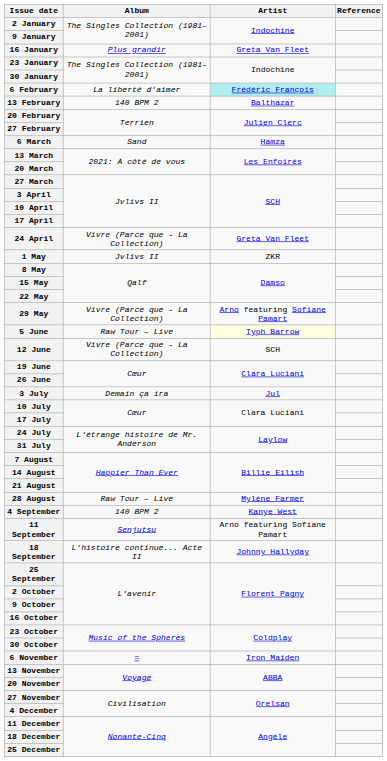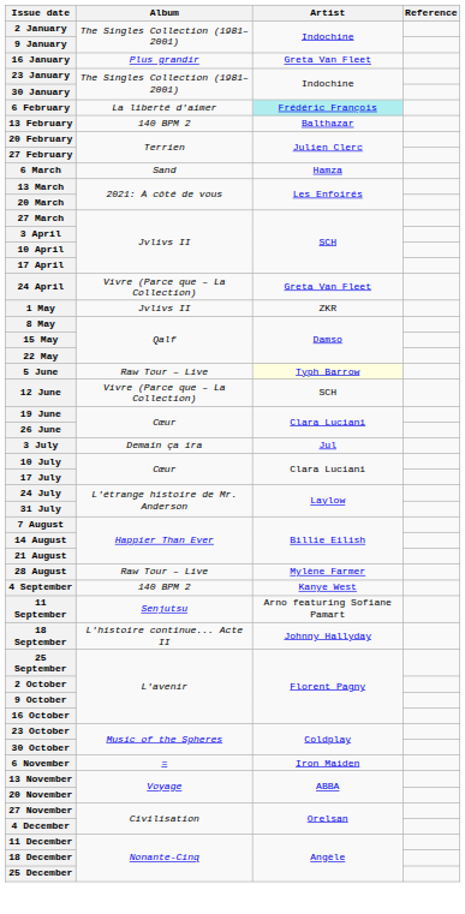- row: 29 May | Vivre (Parce que – La Collection) | Arno featuring Sofiane Pamart
